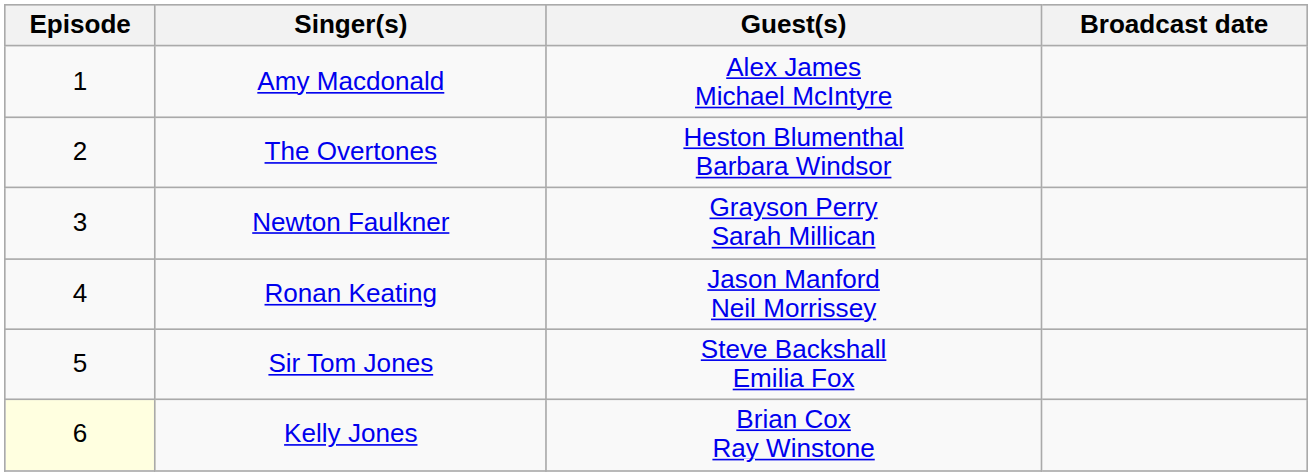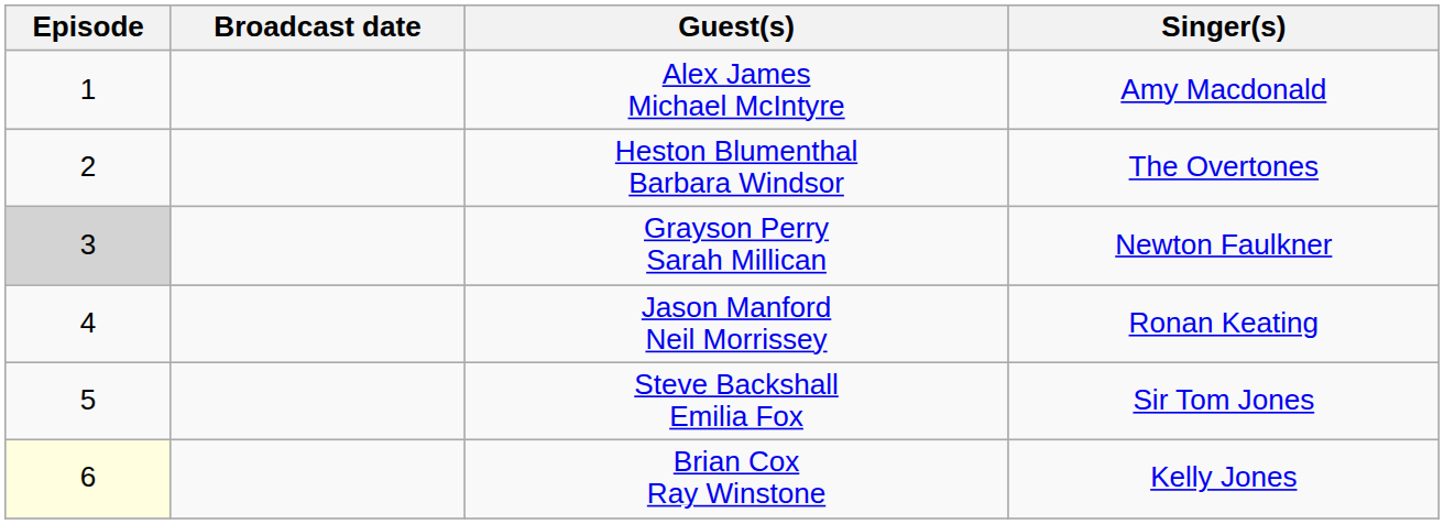columns swapped: Broadcast date <-> Singer(s)
Grayson Perry Sarah Millican | Episode: no background -> lightgrey background
